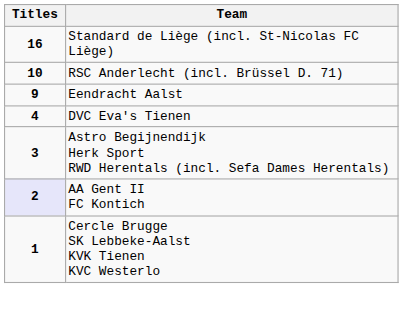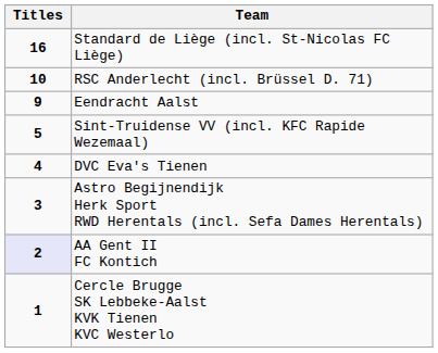+ row: 5 | Sint-Truidense VV (incl. KFC Rapide Wezemaal)
